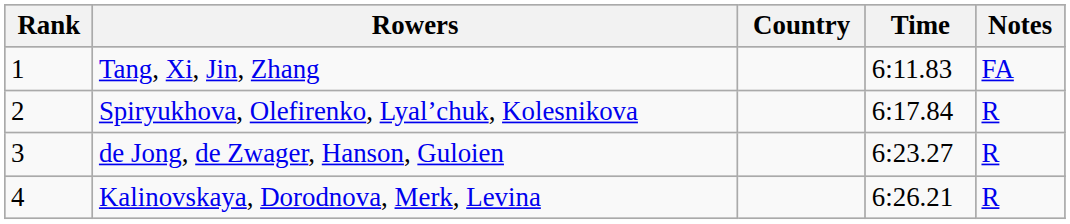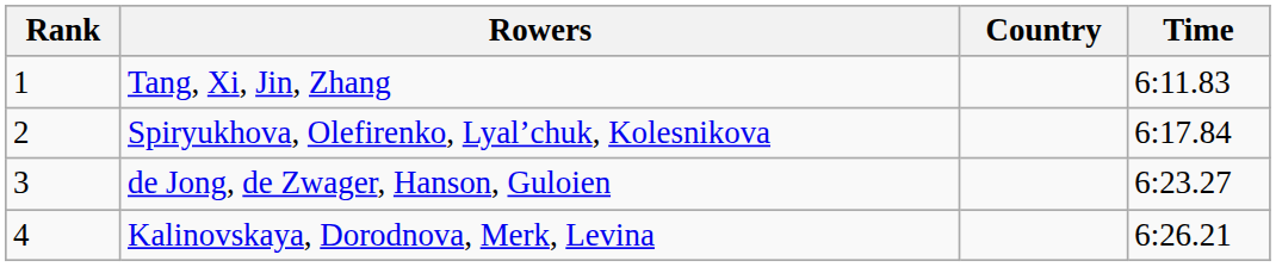- column: Notes | FA | R | R | R
